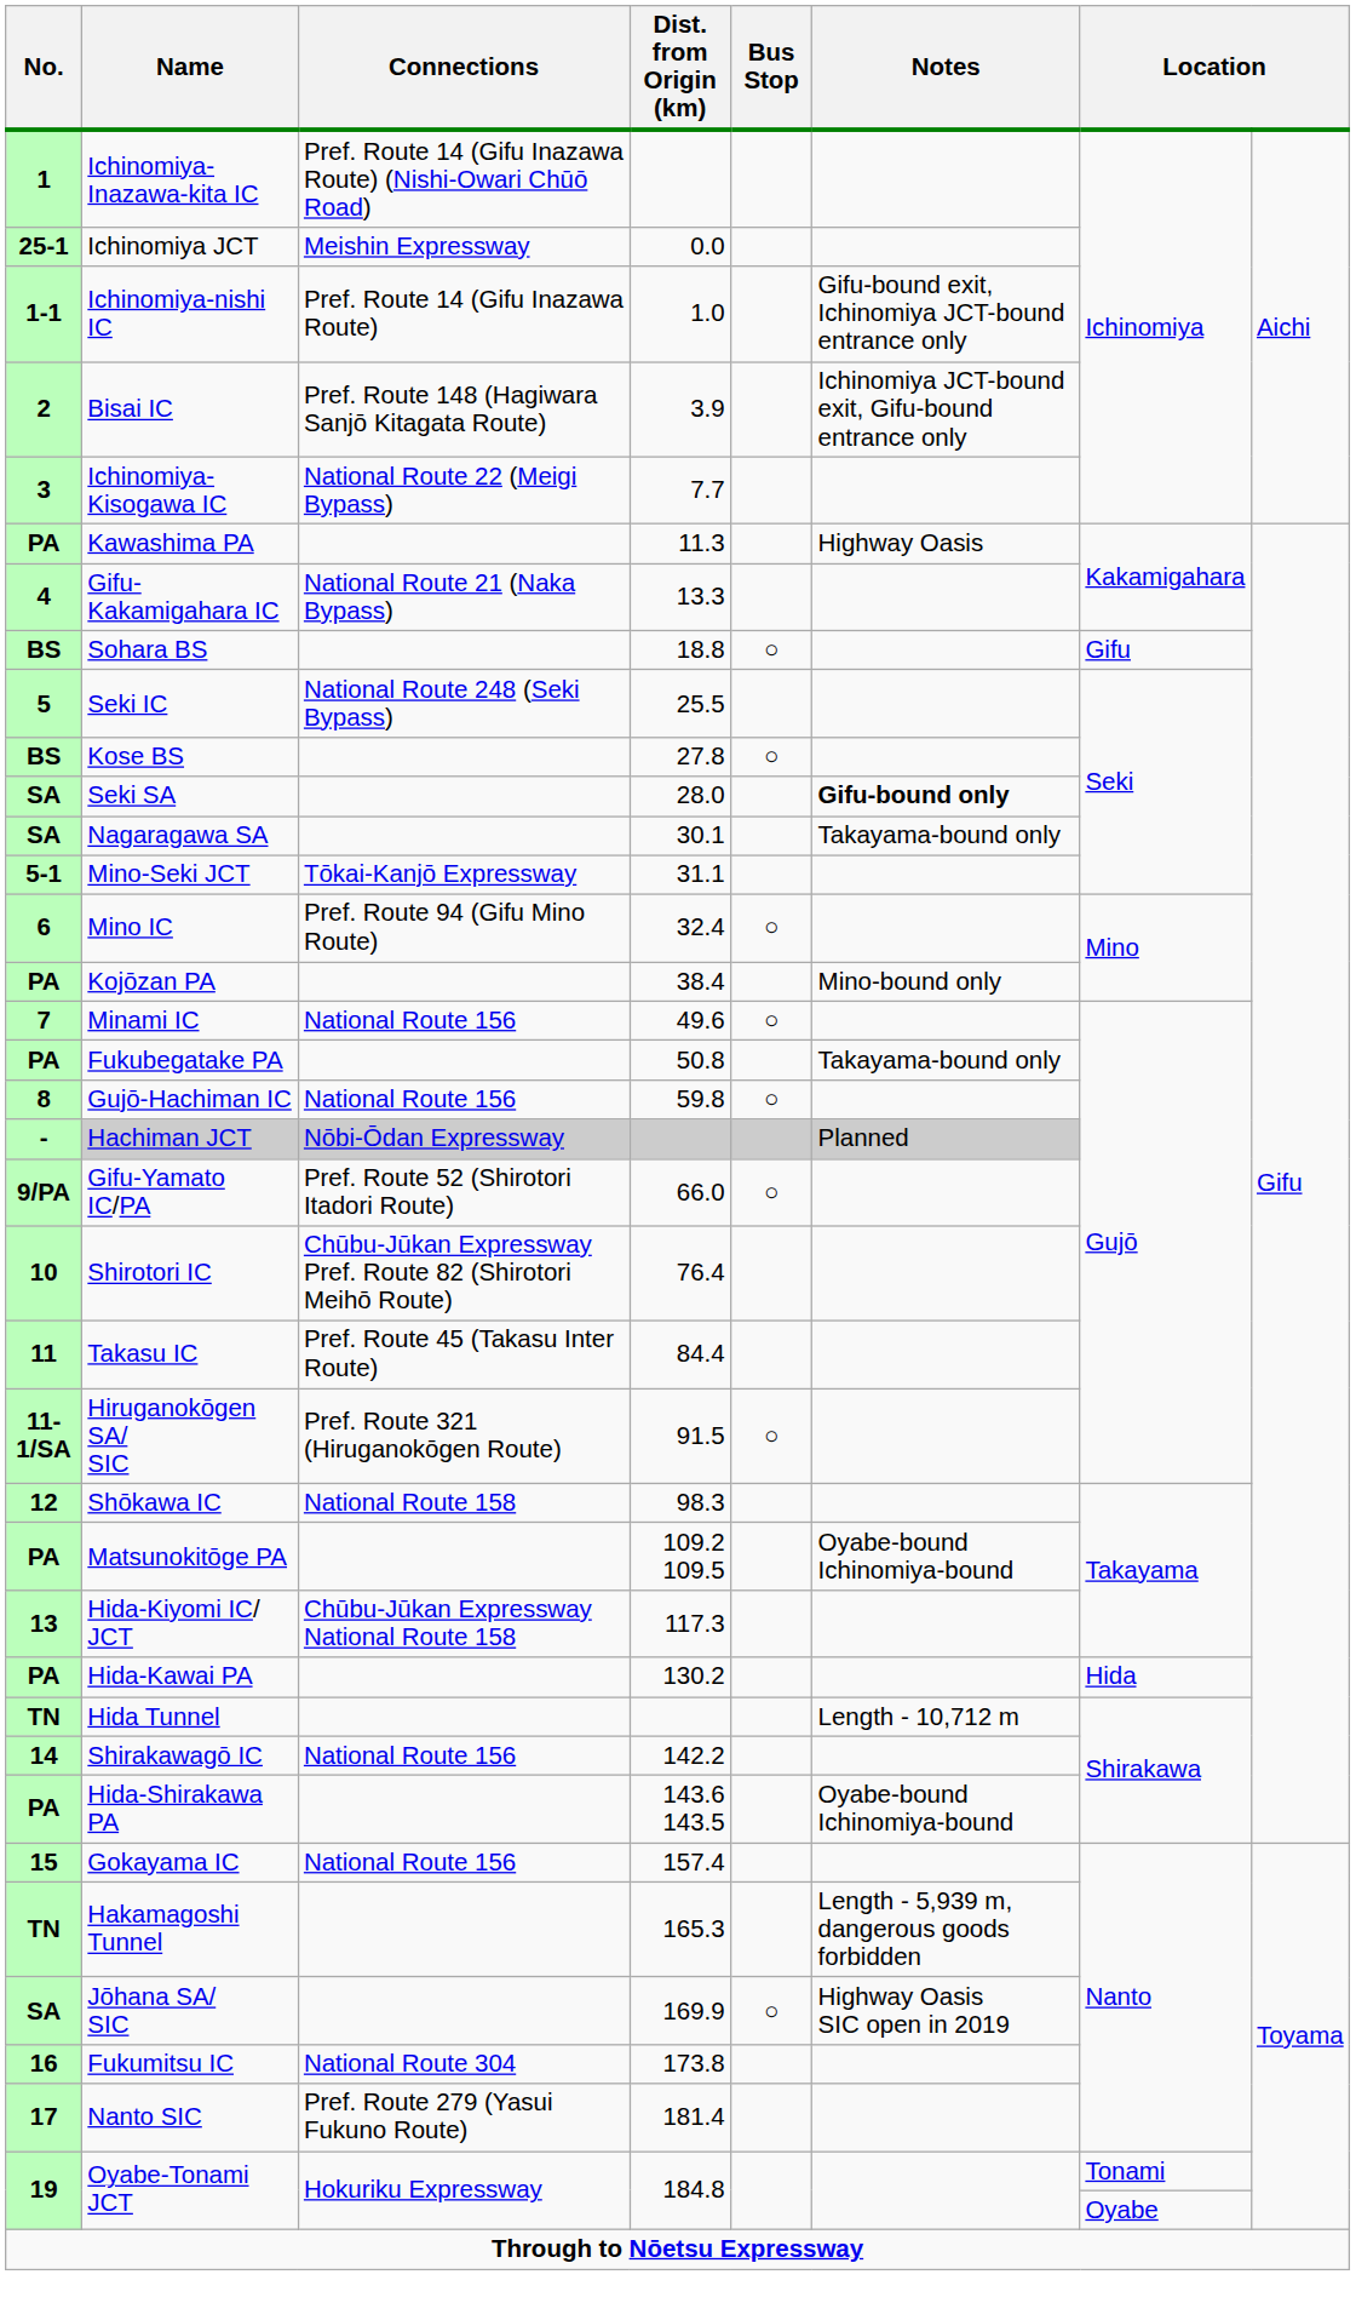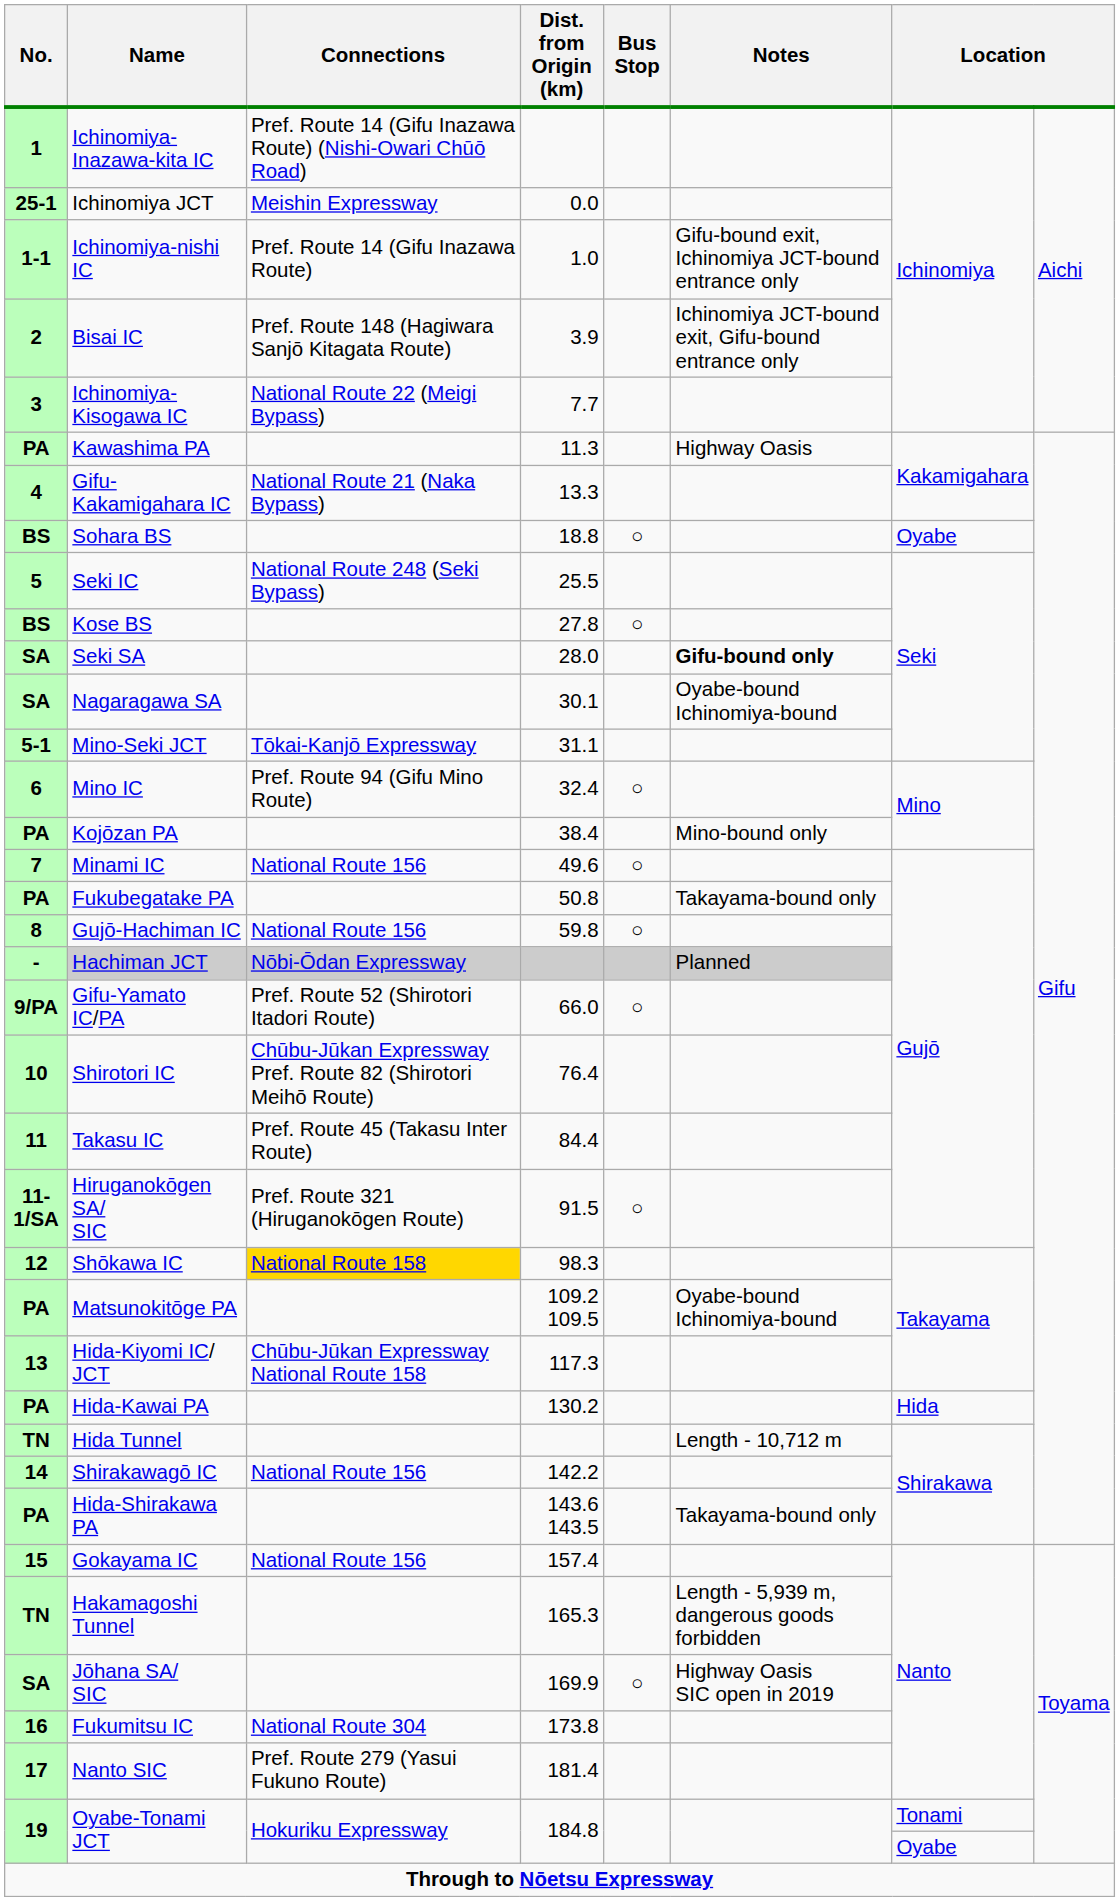Sohara BS | column 7: Gifu -> Oyabe
Nagaragawa SA | Notes: Takayama-bound only -> Oyabe-bound Ichinomiya-bound
Shōkawa IC | Connections: no background -> gold background
Hida-Shirakawa PA | Notes: Oyabe-bound Ichinomiya-bound -> Takayama-bound only
